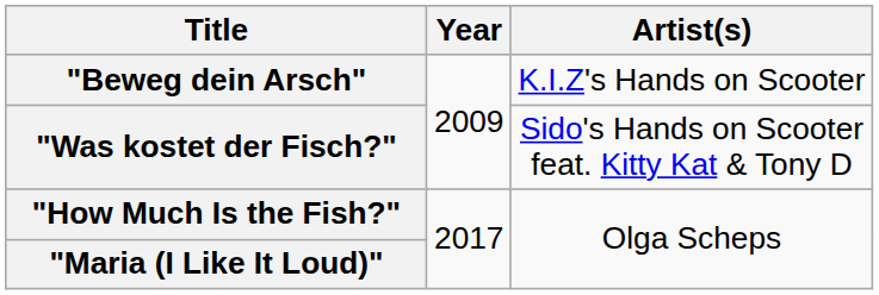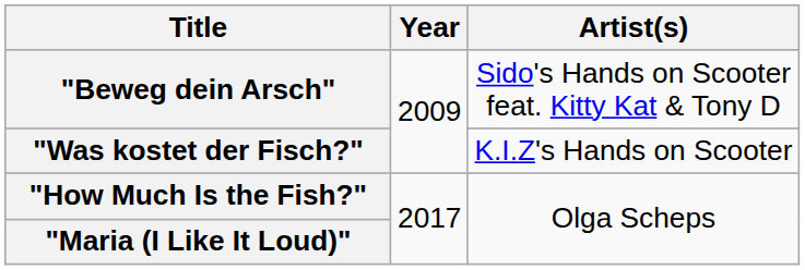"Beweg dein Arsch" | Artist(s): K.I.Z's Hands on Scooter -> Sido's Hands on Scooter feat. Kitty Kat & Tony D
"Was kostet der Fisch?" | Artist(s): Sido's Hands on Scooter feat. Kitty Kat & Tony D -> K.I.Z's Hands on Scooter
